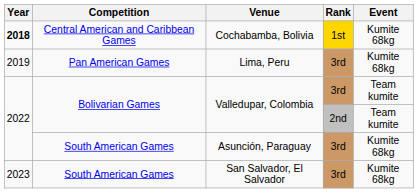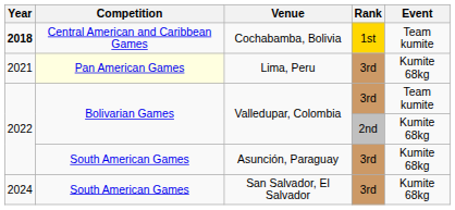Cochabamba, Bolivia | Event: Kumite 68kg -> Team kumite
Lima, Peru | Year: 2019 -> 2021
Lima, Peru | Competition: no background -> lightyellow background
Valledupar, Colombia / 2nd | Event: Team kumite -> Kumite 68kg
San Salvador, El Salvador | Year: 2023 -> 2024
